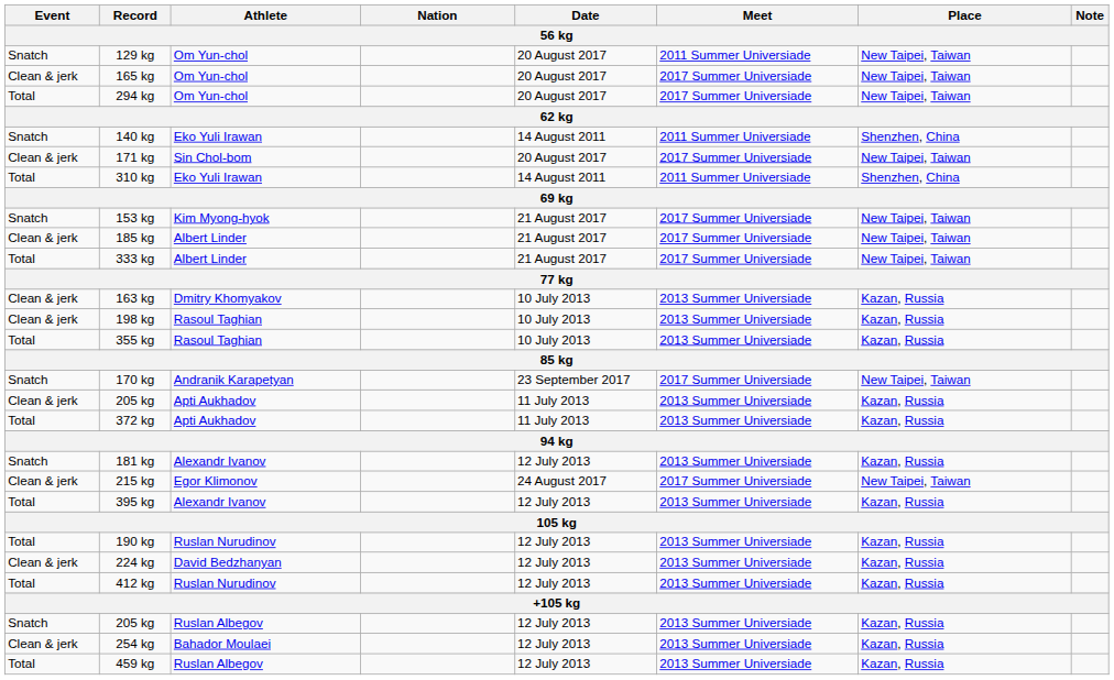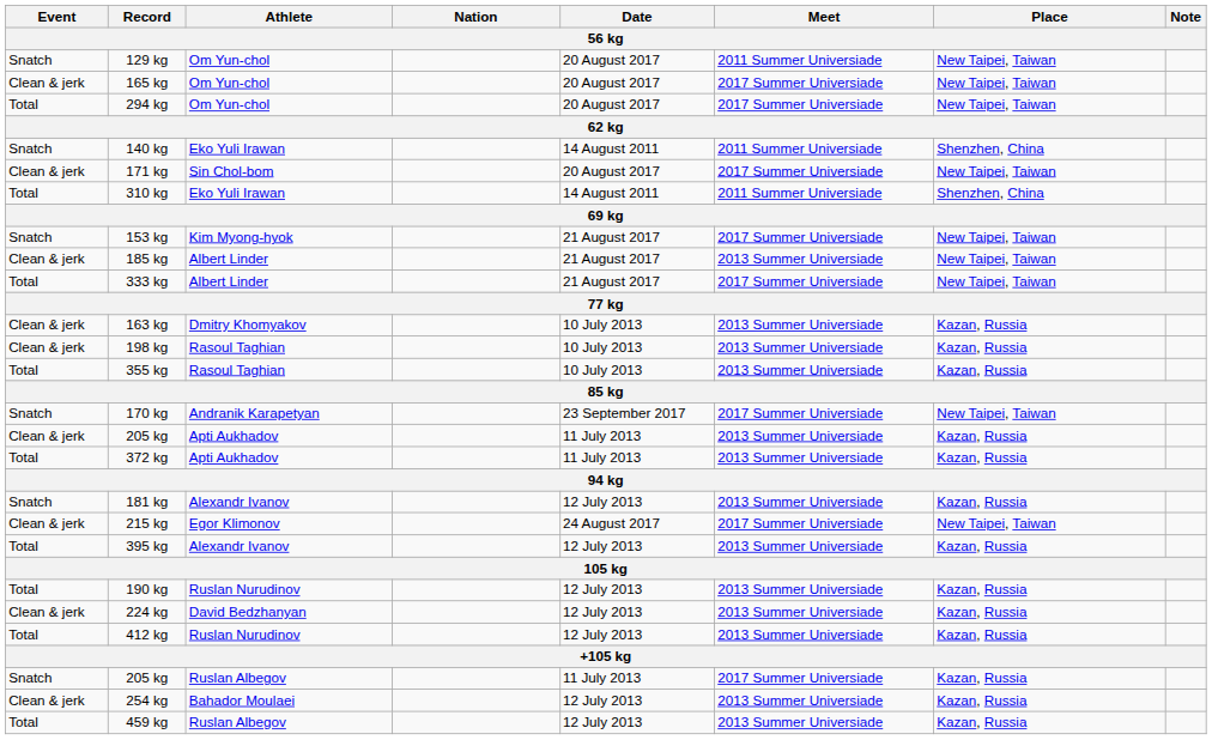185 kg | Meet: 2017 Summer Universiade -> 2013 Summer Universiade
205 kg / Ruslan Albegov | Date: 12 July 2013 -> 11 July 2013
205 kg / Ruslan Albegov | Meet: 2013 Summer Universiade -> 2017 Summer Universiade
